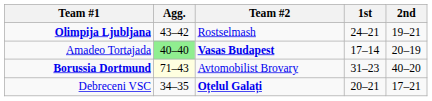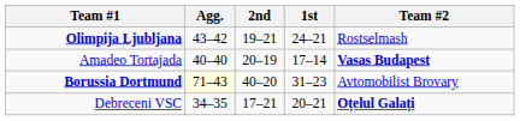columns swapped: Team #2 <-> 2nd
Amadeo Tortajada | Agg.: lightgreen background -> no background
